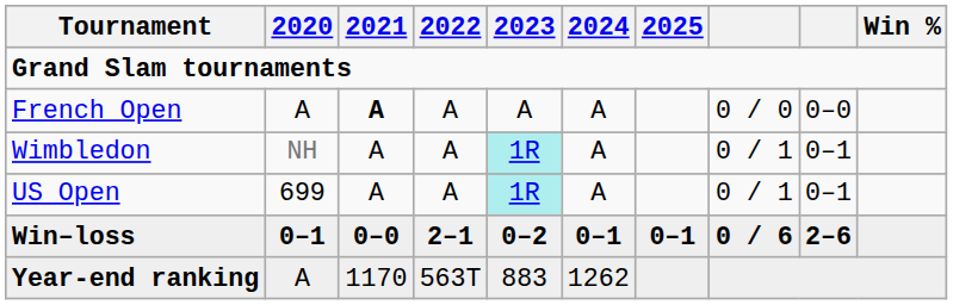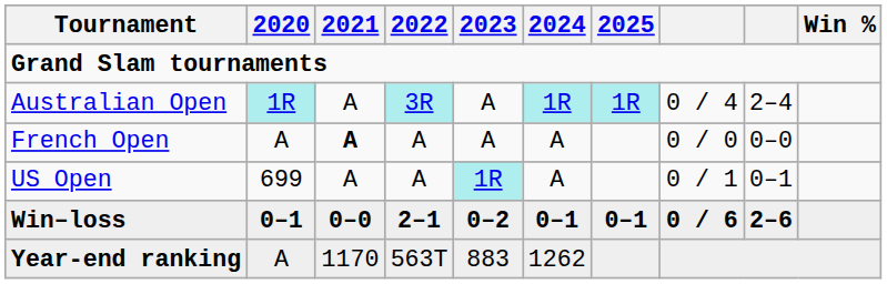+ row: Australian Open | 1R | A | 3R | A | 1R | 1R | 0 / 4 | 2–4
- row: Wimbledon | NH | A | A | 1R | A | 0 / 1 | 0–1
